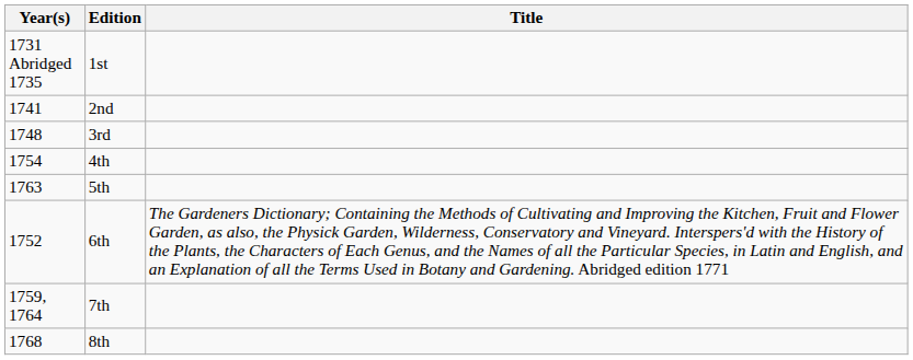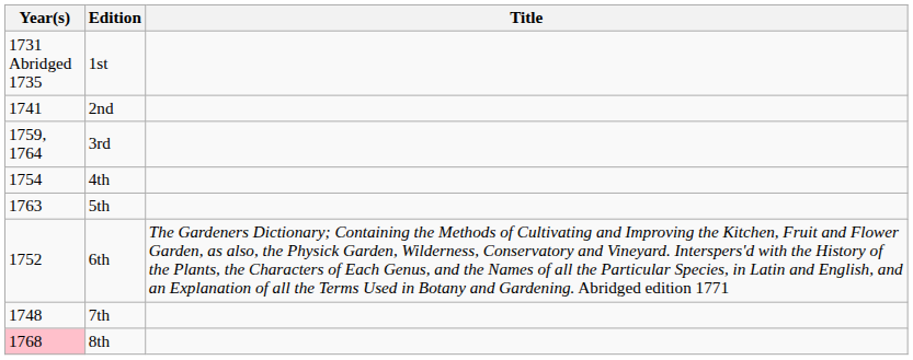3rd | Year(s): 1748 -> 1759, 1764
7th | Year(s): 1759, 1764 -> 1748
8th | Year(s): no background -> pink background
